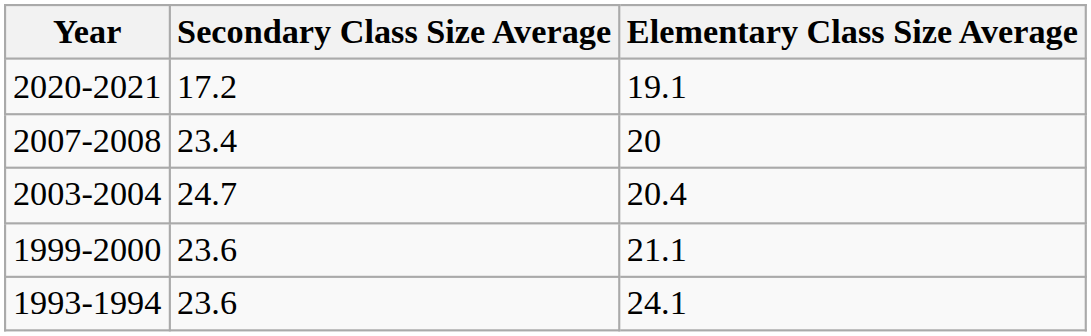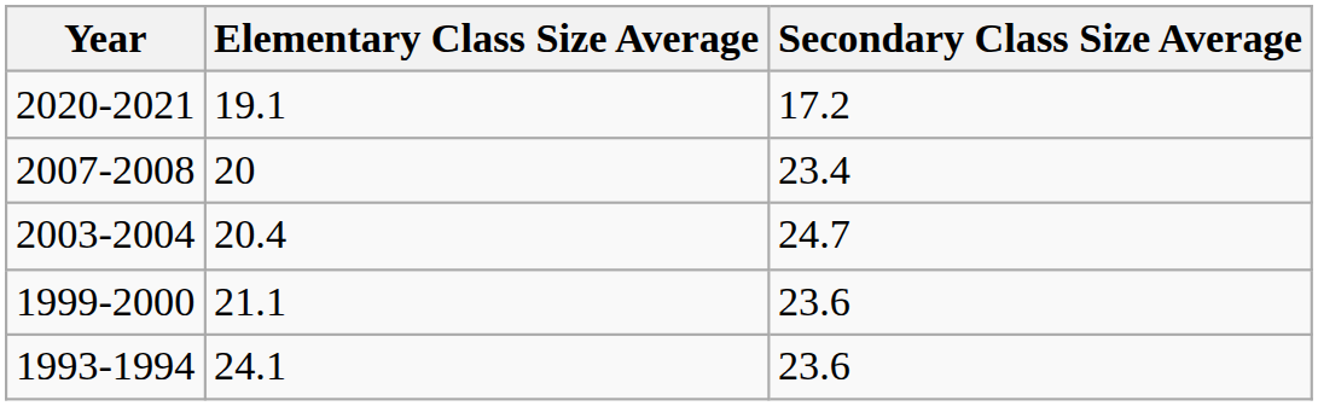columns swapped: Elementary Class Size Average <-> Secondary Class Size Average
